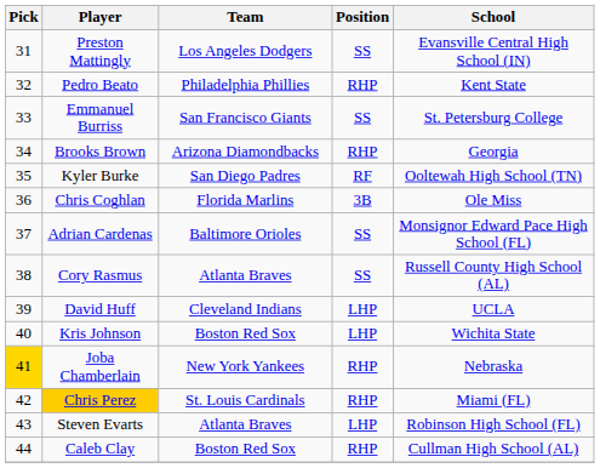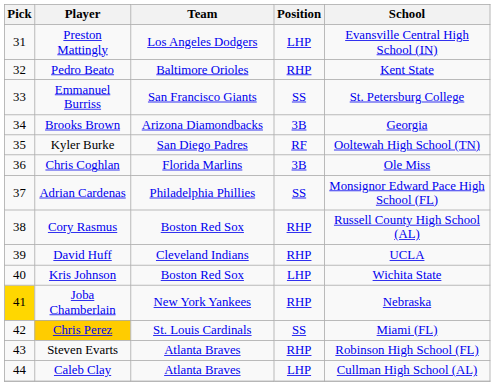Preston Mattingly | Position: SS -> LHP
Pedro Beato | Team: Philadelphia Phillies -> Baltimore Orioles
Brooks Brown | Position: RHP -> 3B
Adrian Cardenas | Team: Baltimore Orioles -> Philadelphia Phillies
Cory Rasmus | Team: Atlanta Braves -> Boston Red Sox
Cory Rasmus | Position: SS -> RHP
David Huff | Position: LHP -> RHP
Chris Perez | Position: RHP -> SS
Steven Evarts | Position: LHP -> RHP
Caleb Clay | Team: Boston Red Sox -> Atlanta Braves
Caleb Clay | Position: RHP -> LHP
